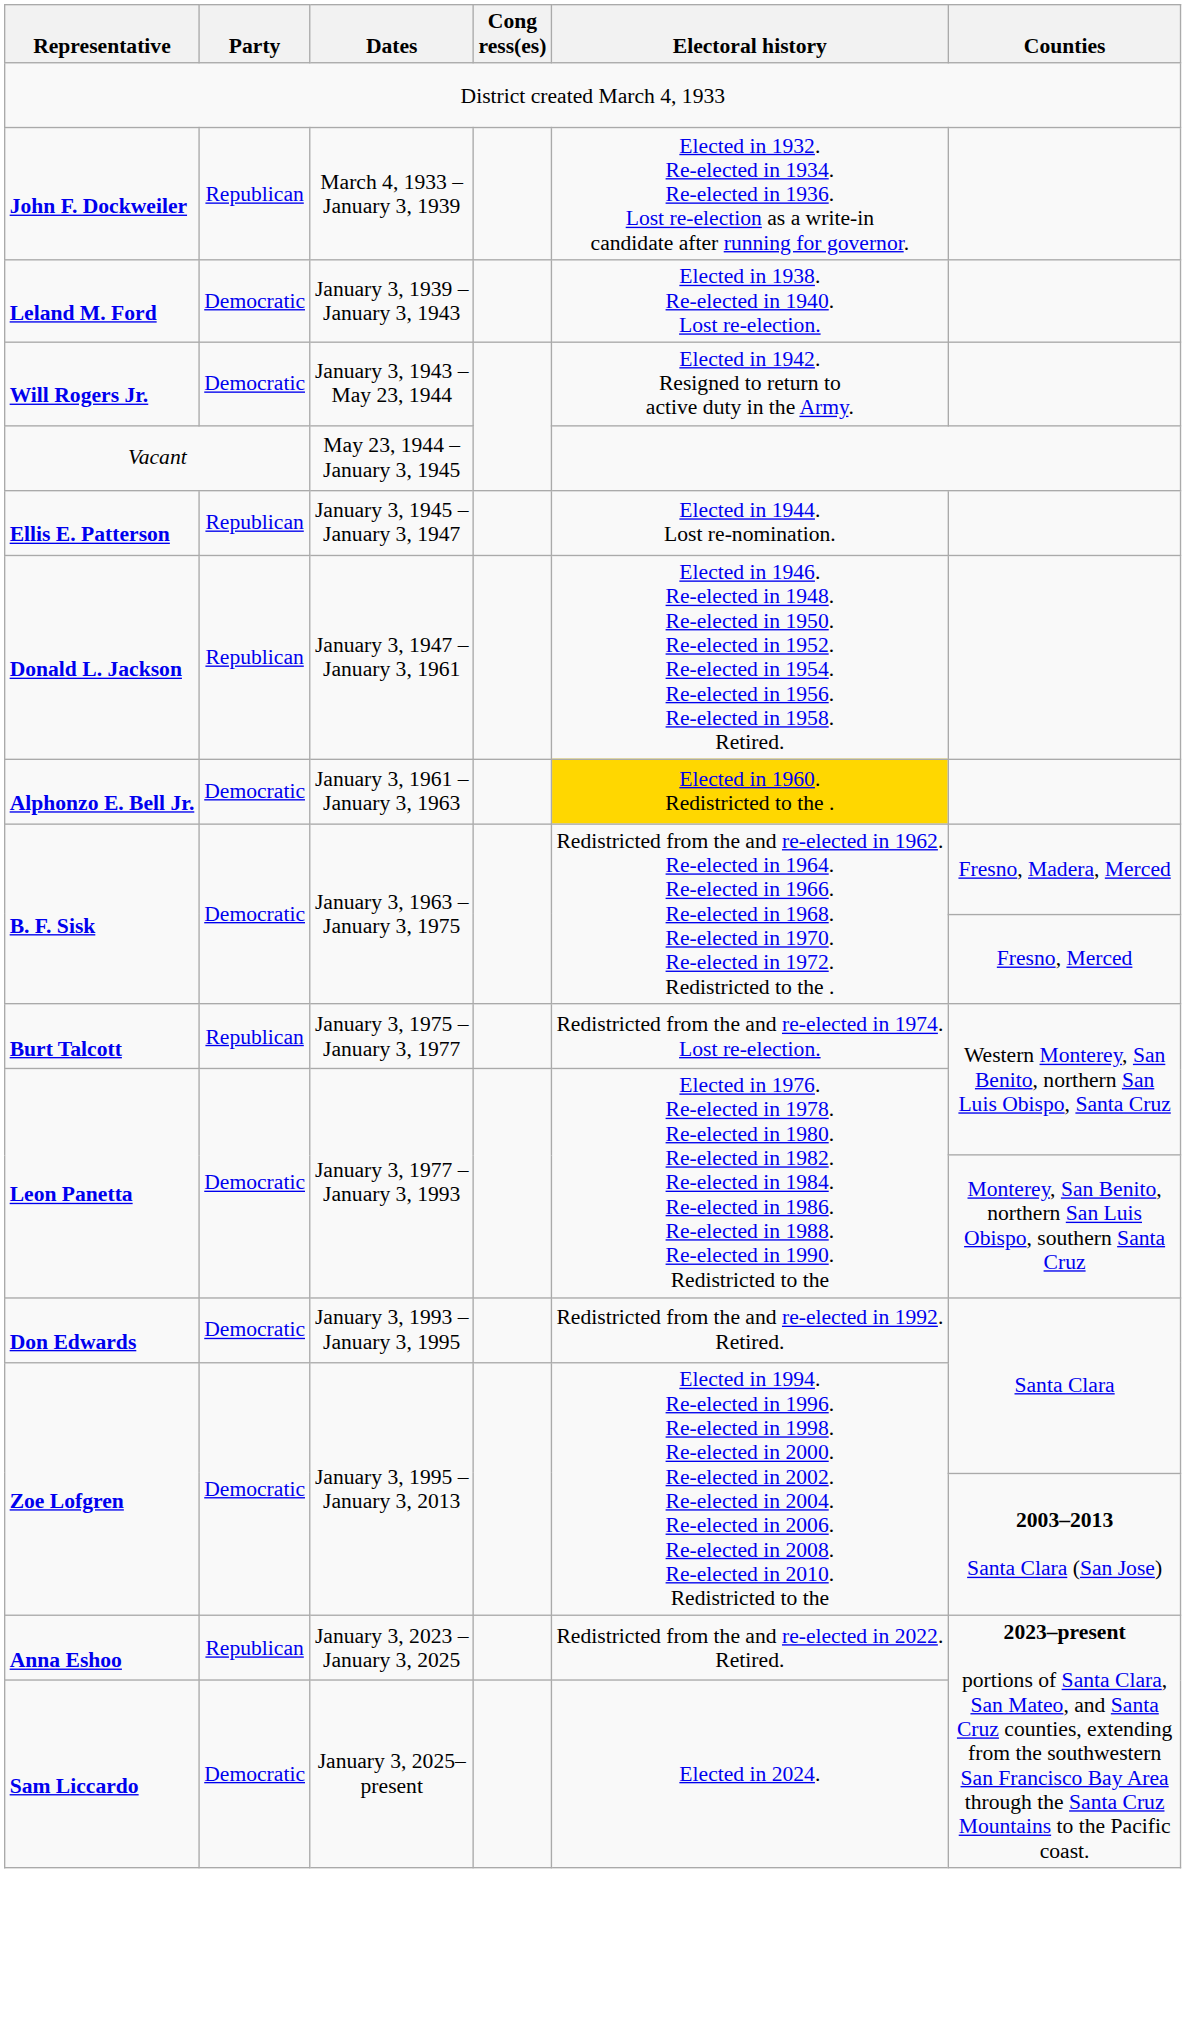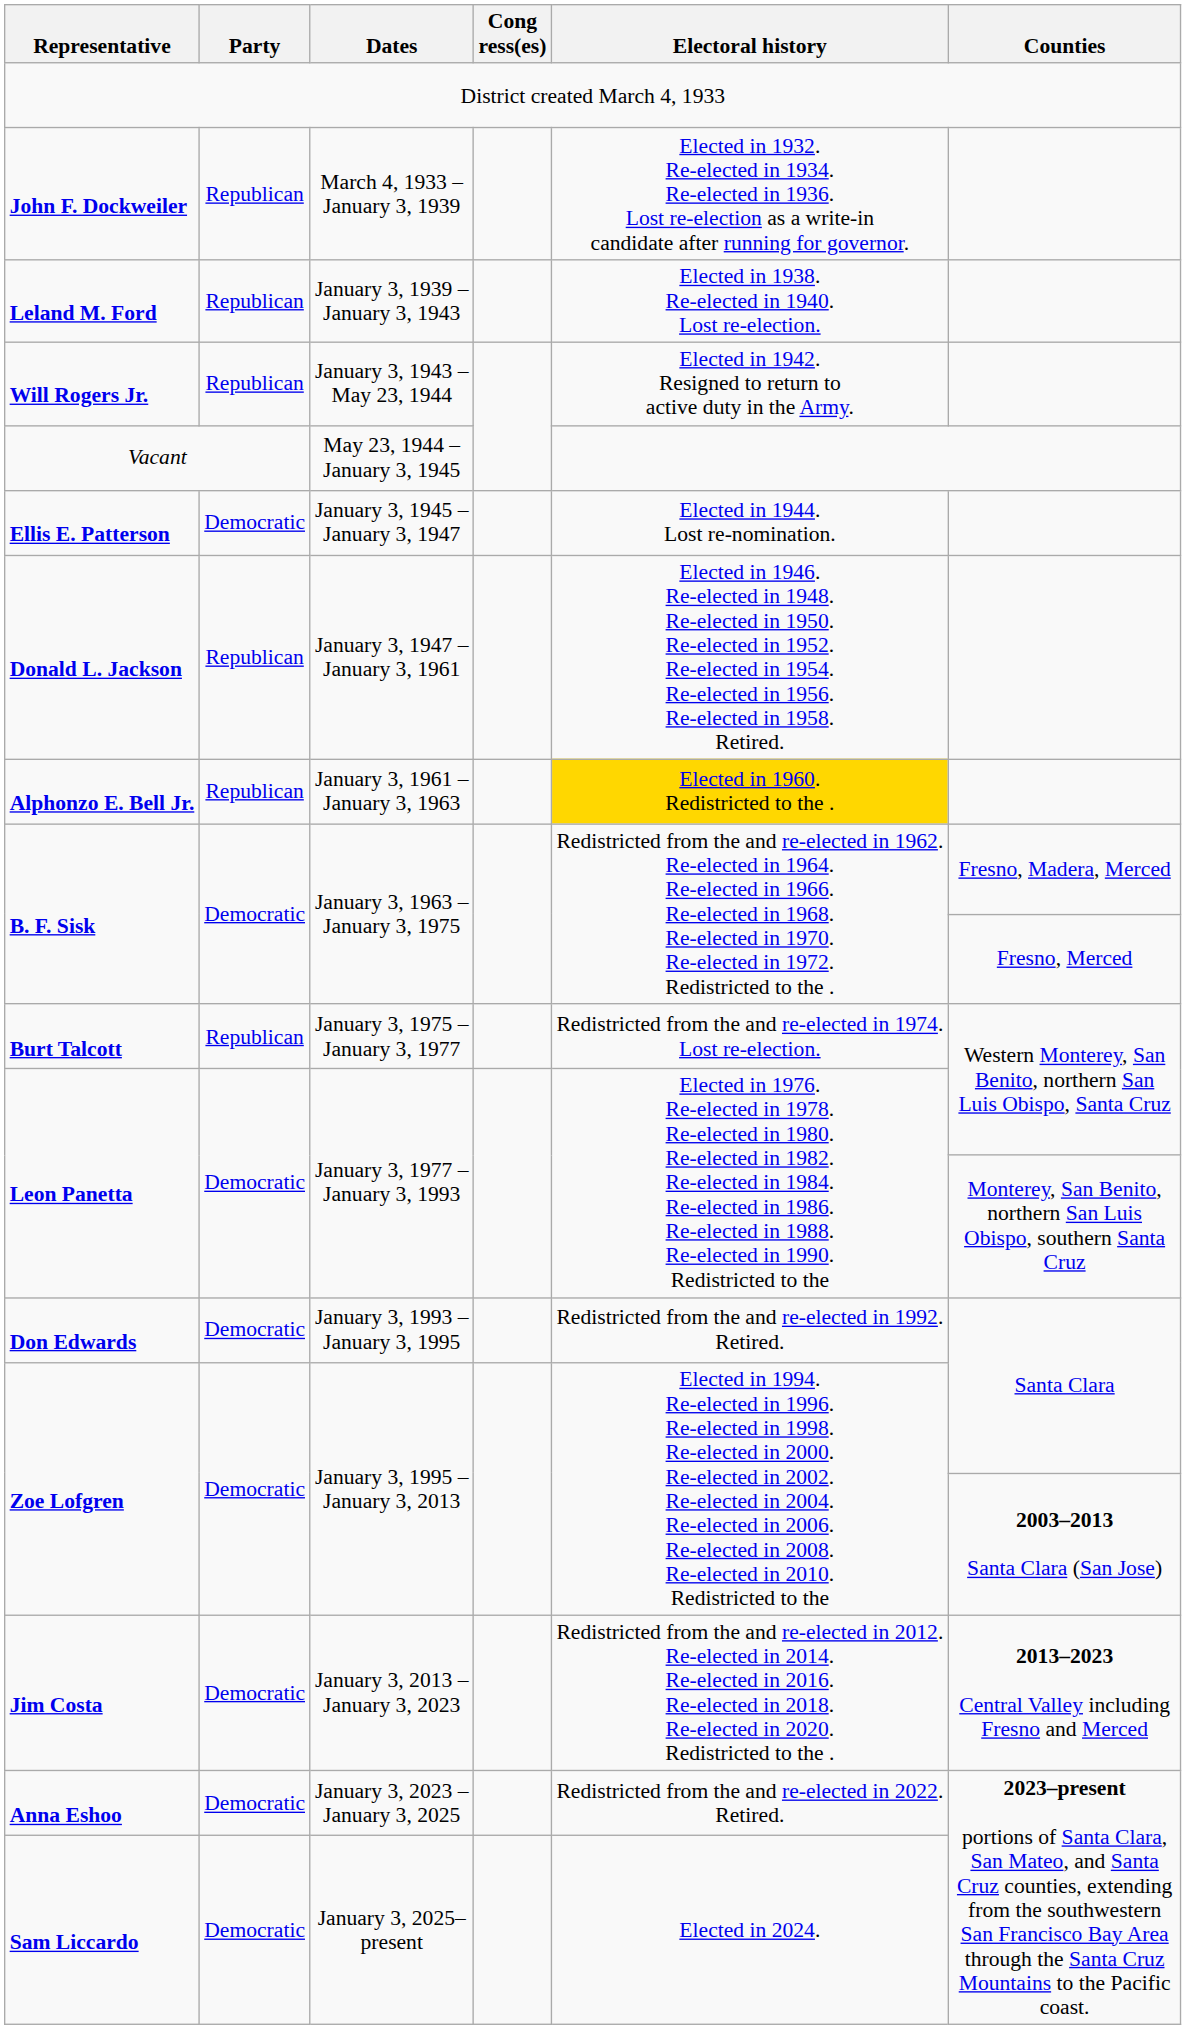Leland M. Ford | Party: Democratic -> Republican
Will Rogers Jr. | Party: Democratic -> Republican
Ellis E. Patterson | Party: Republican -> Democratic
Alphonzo E. Bell Jr. | Party: Democratic -> Republican
+ row: Jim Costa | Democratic | January 3, 2013 – January 3, 2023 | Redistricted from the and re-elected in 2012. Re-elected in 2014. Re-elected in 2016. Re-elected in 2018. Re-elected in 2020. Redistricted to the . | 2013–2023 Central Valley including Fresno and Merced
Anna Eshoo | Party: Republican -> Democratic
